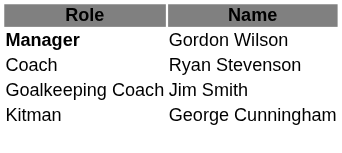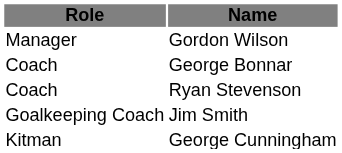Gordon Wilson | Role: bold -> normal
+ row: Coach | George Bonnar
